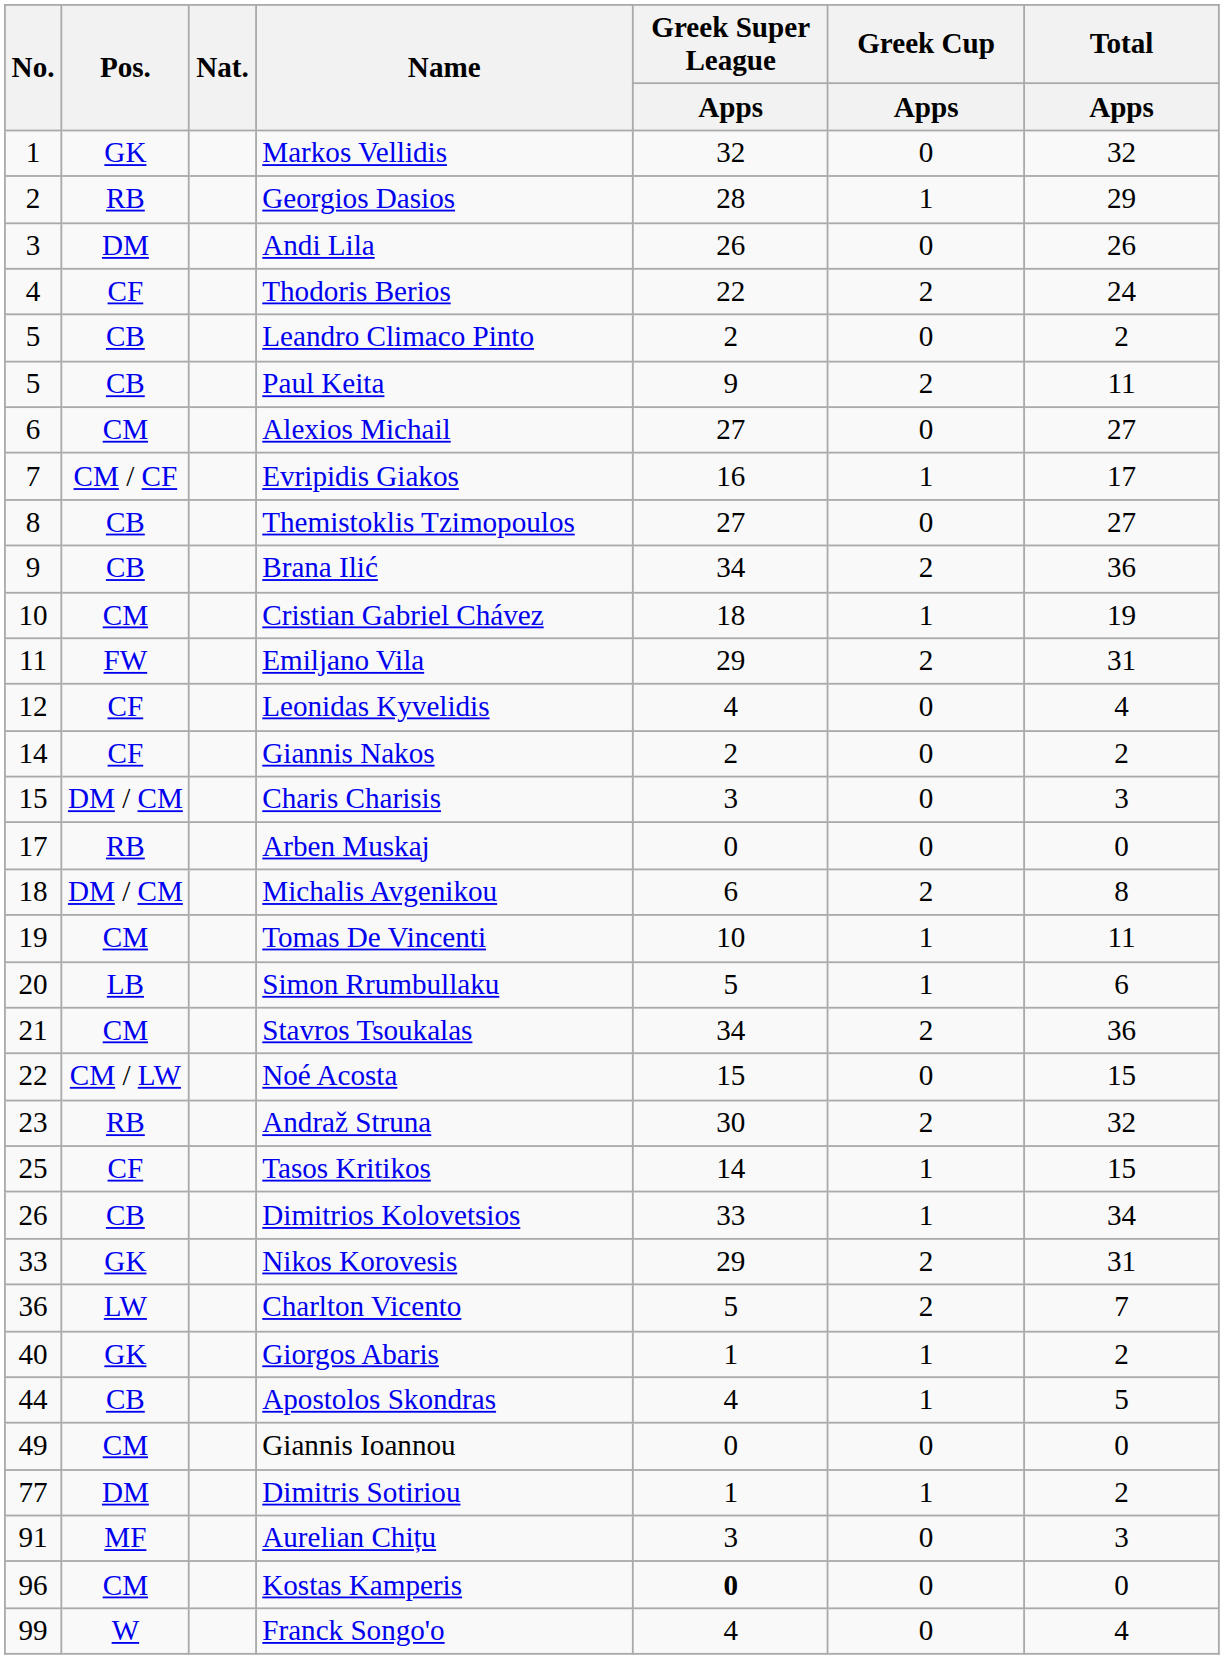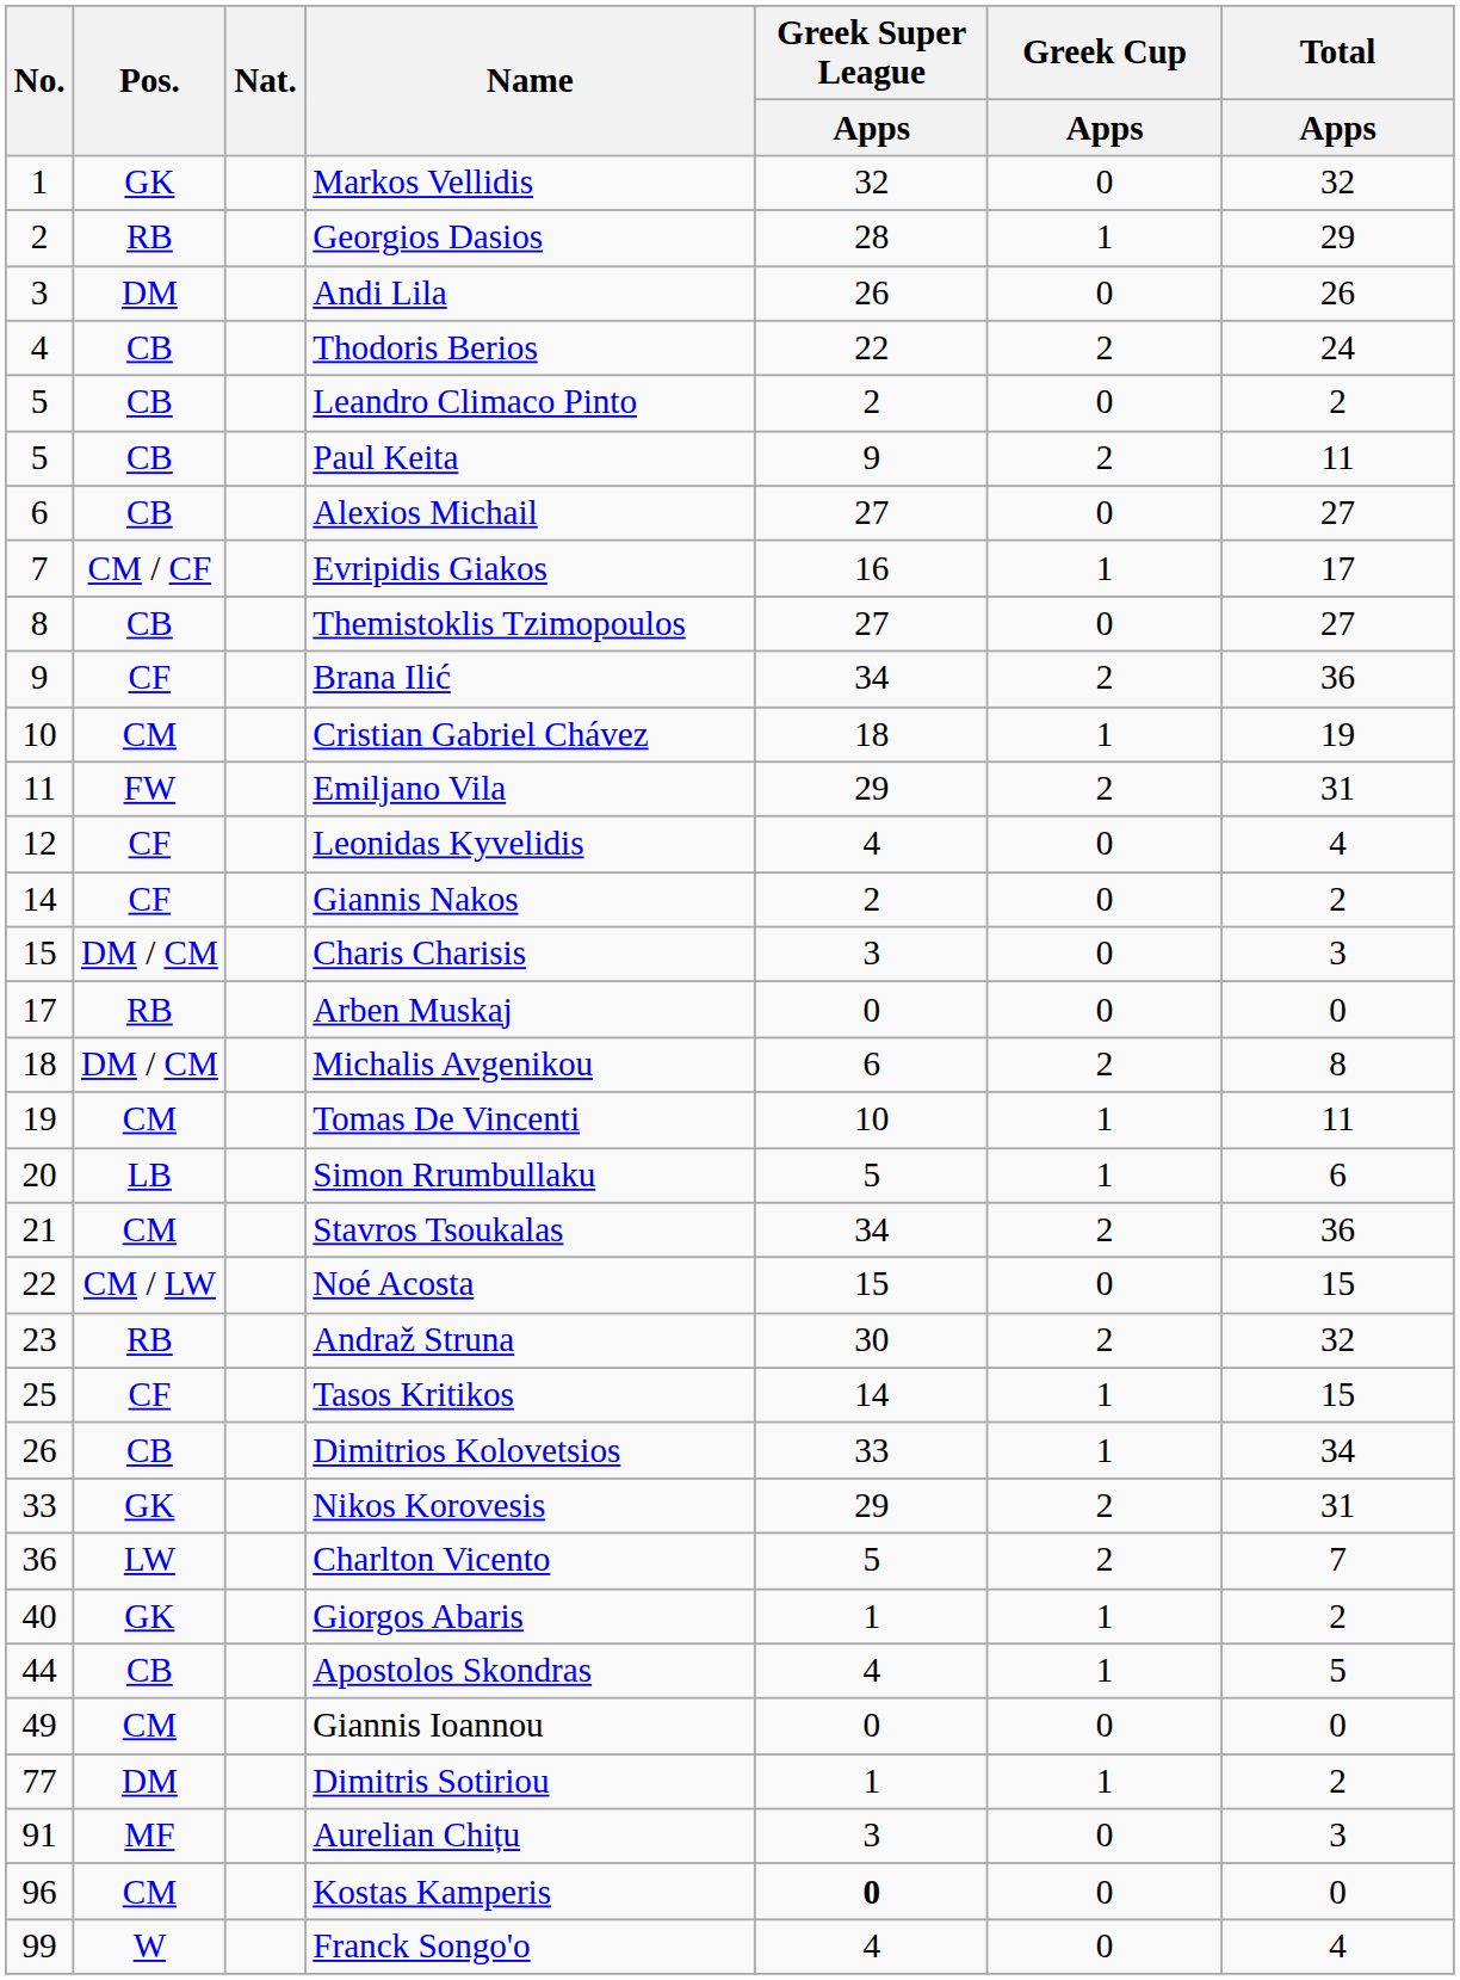Thodoris Berios | Pos.: CF -> CB
Alexios Michail | Pos.: CM -> CB
Brana Ilić | Pos.: CB -> CF
